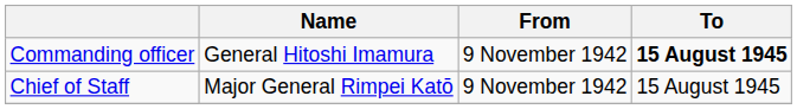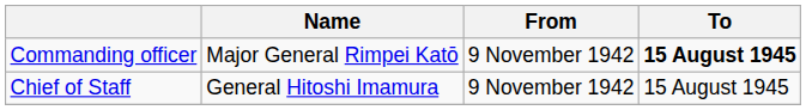Commanding officer | Name: General Hitoshi Imamura -> Major General Rimpei Katō
Chief of Staff | Name: Major General Rimpei Katō -> General Hitoshi Imamura
